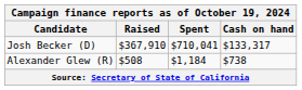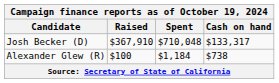Josh Becker (D) | Spent: $710,041 -> $710,048
Alexander Glew (R) | Raised: $508 -> $100
